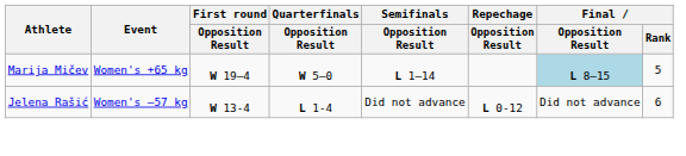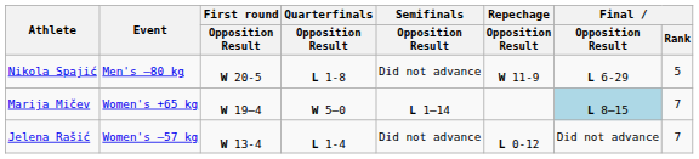+ row: Nikola Spajić | Men's –80 kg | W 20-5 | L 1-8 | Did not advance | W 11-9 | L 6-29 | 5
Marija Mičev | Final / Rank: 5 -> 7
Jelena Rašić | Final / Rank: 6 -> 7
